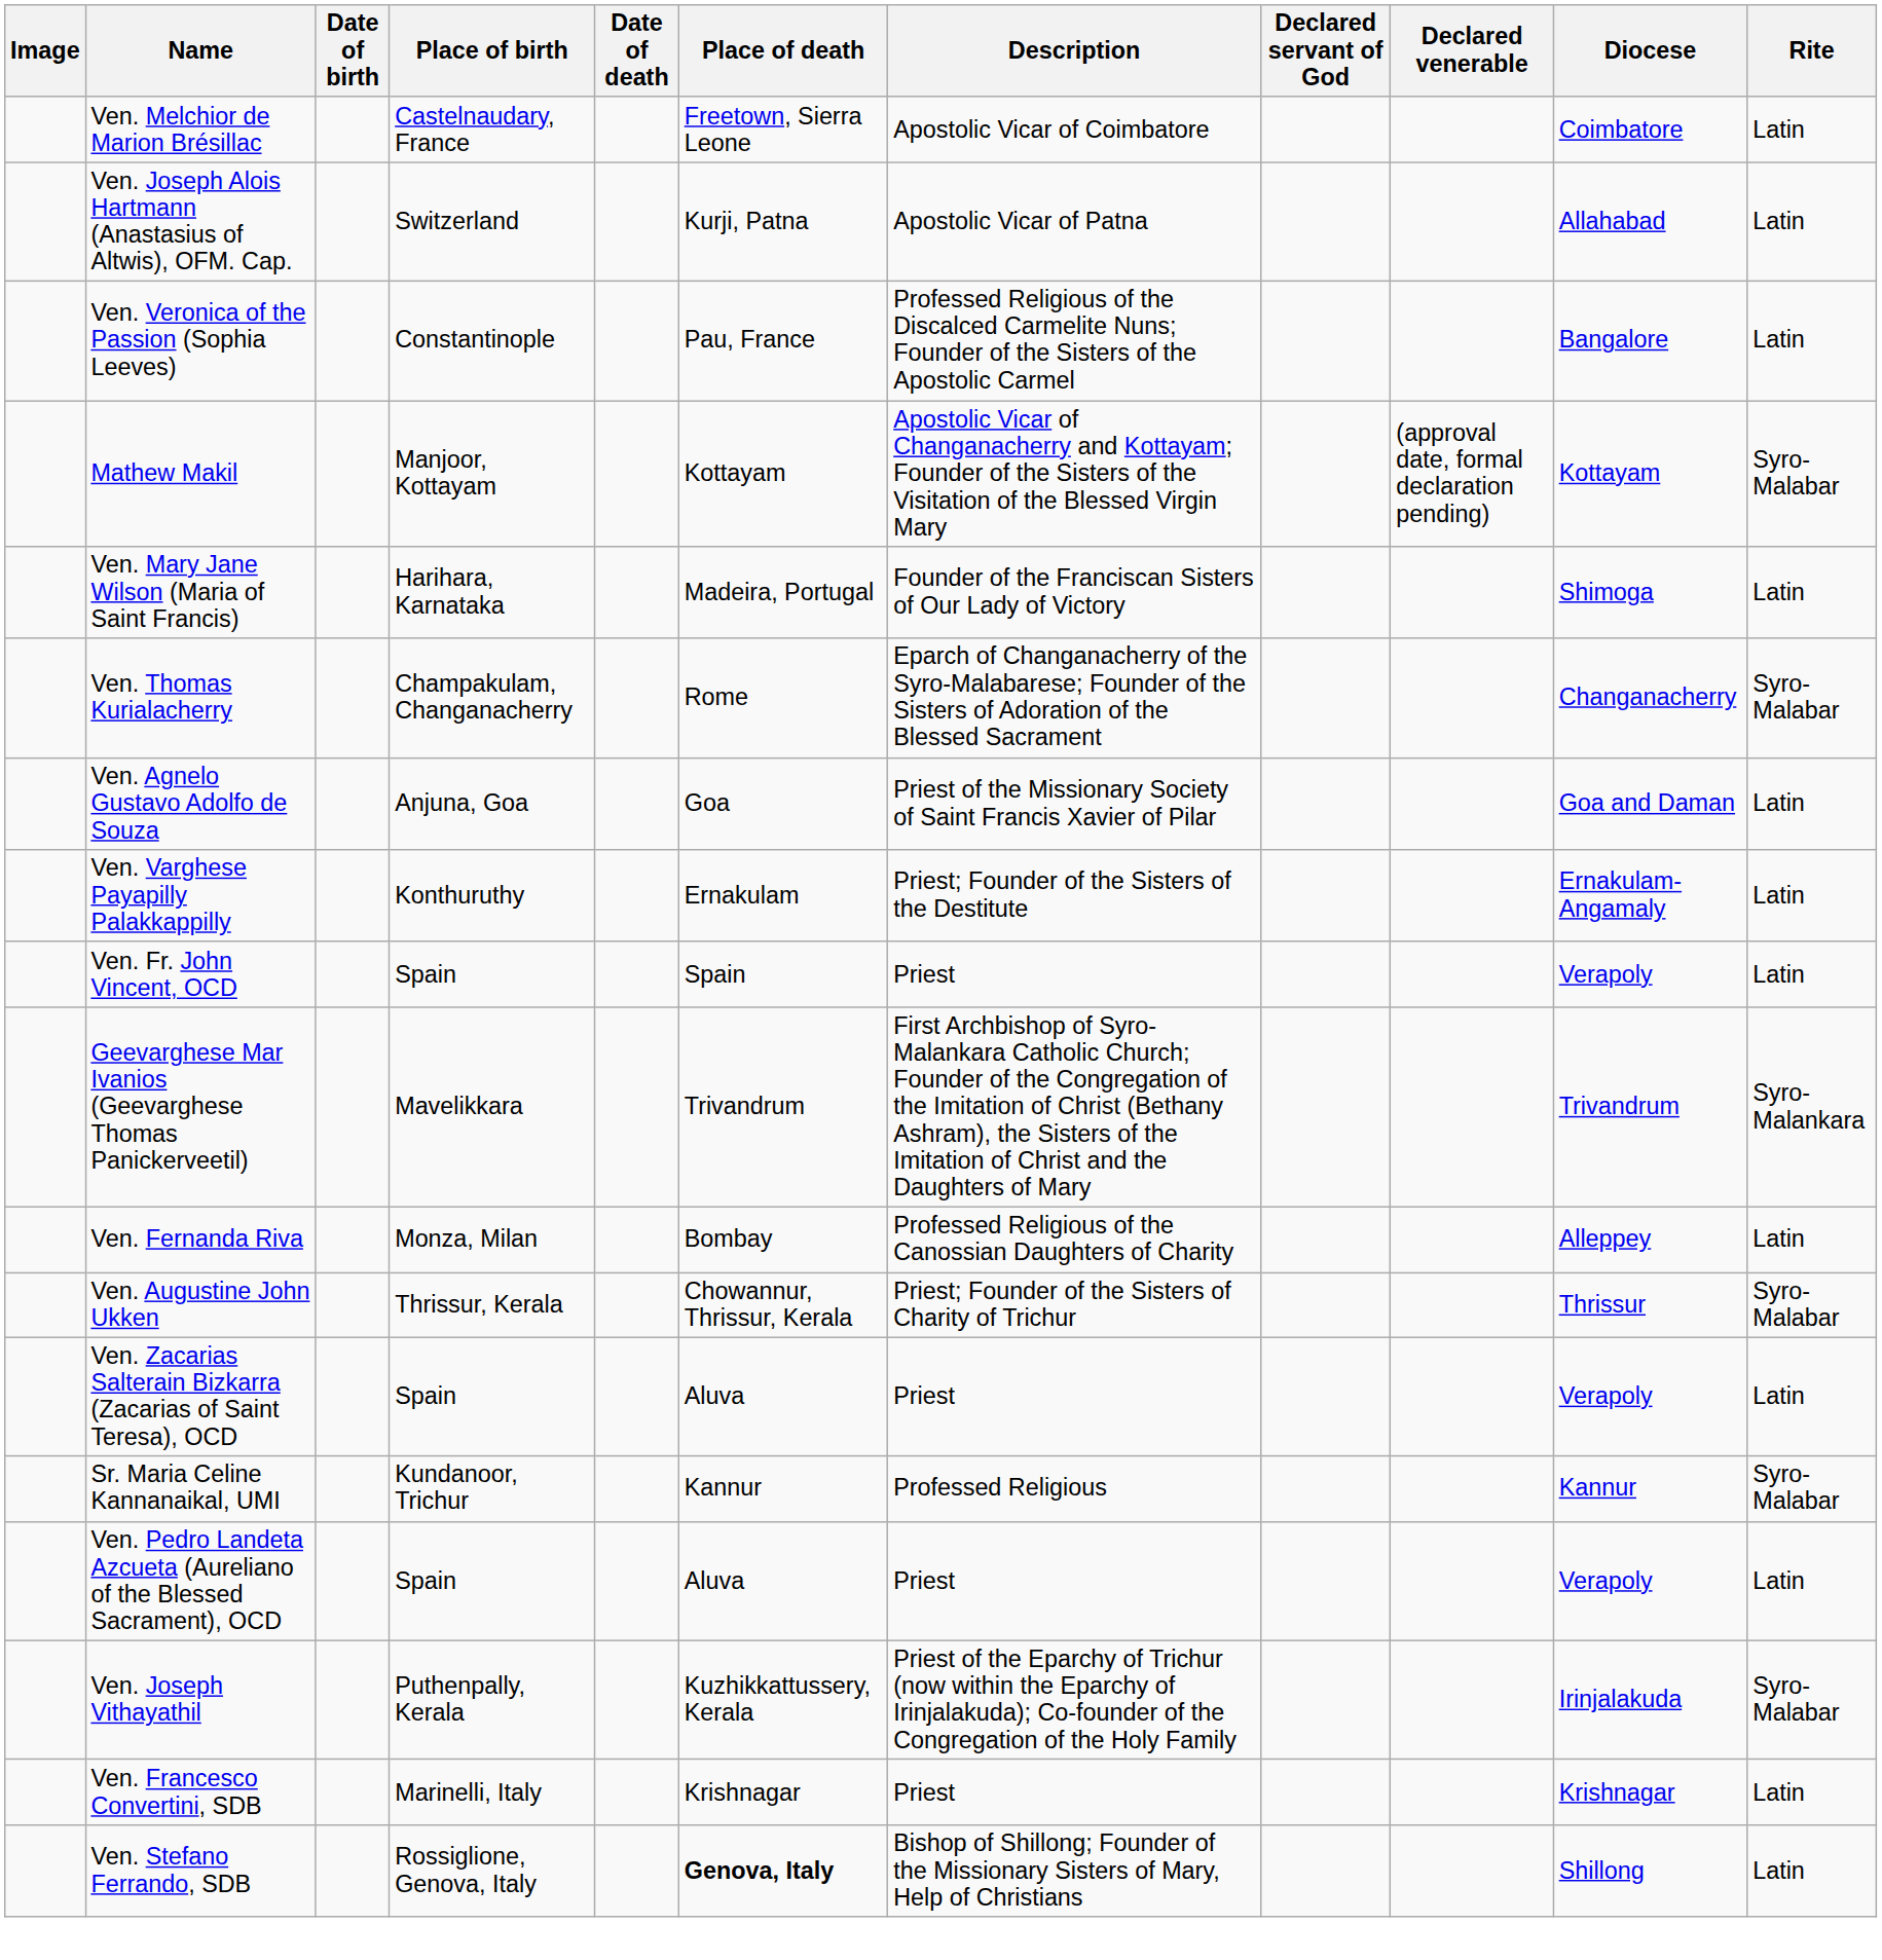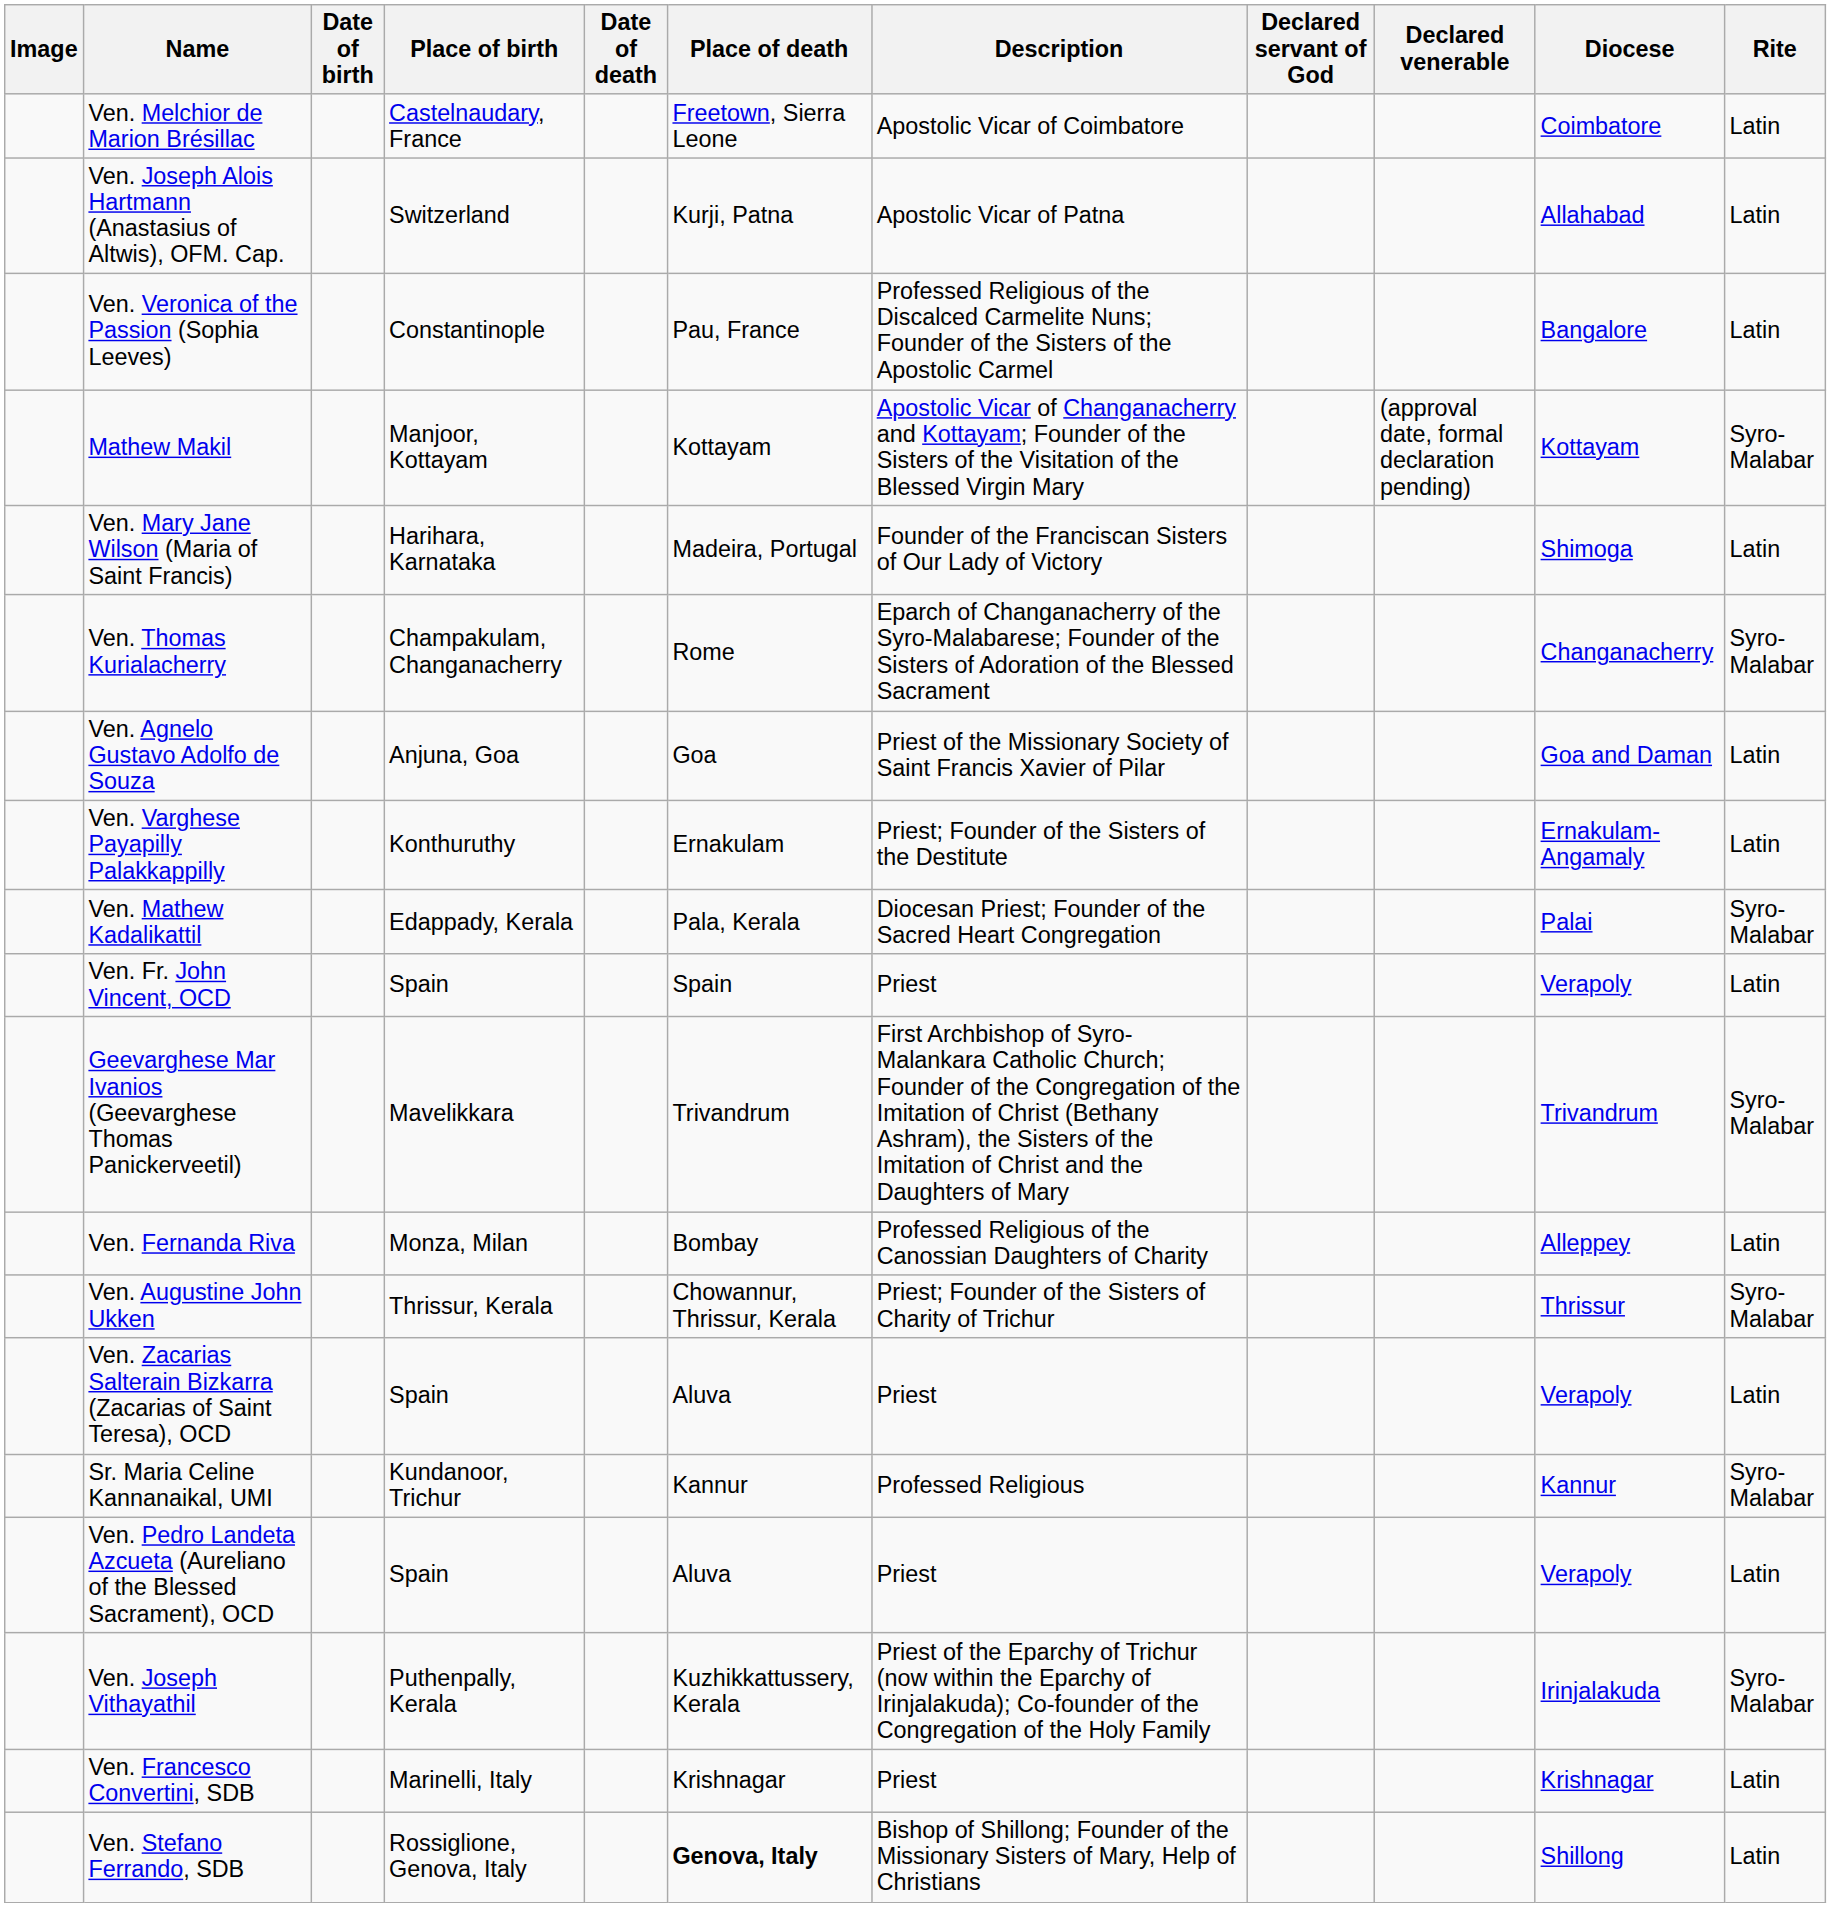+ row: Ven. Mathew Kadalikattil | Edappady, Kerala | Pala, Kerala | Diocesan Priest; Founder of the Sacred Heart Congregation | Palai | Syro-Malabar
Geevarghese Mar Ivanios (Geevarghese Thomas Panickerveetil) | Rite: Syro-Malankara -> Syro-Malabar
